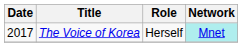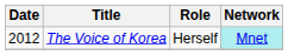The Voice of Korea | Date: 2017 -> 2012
